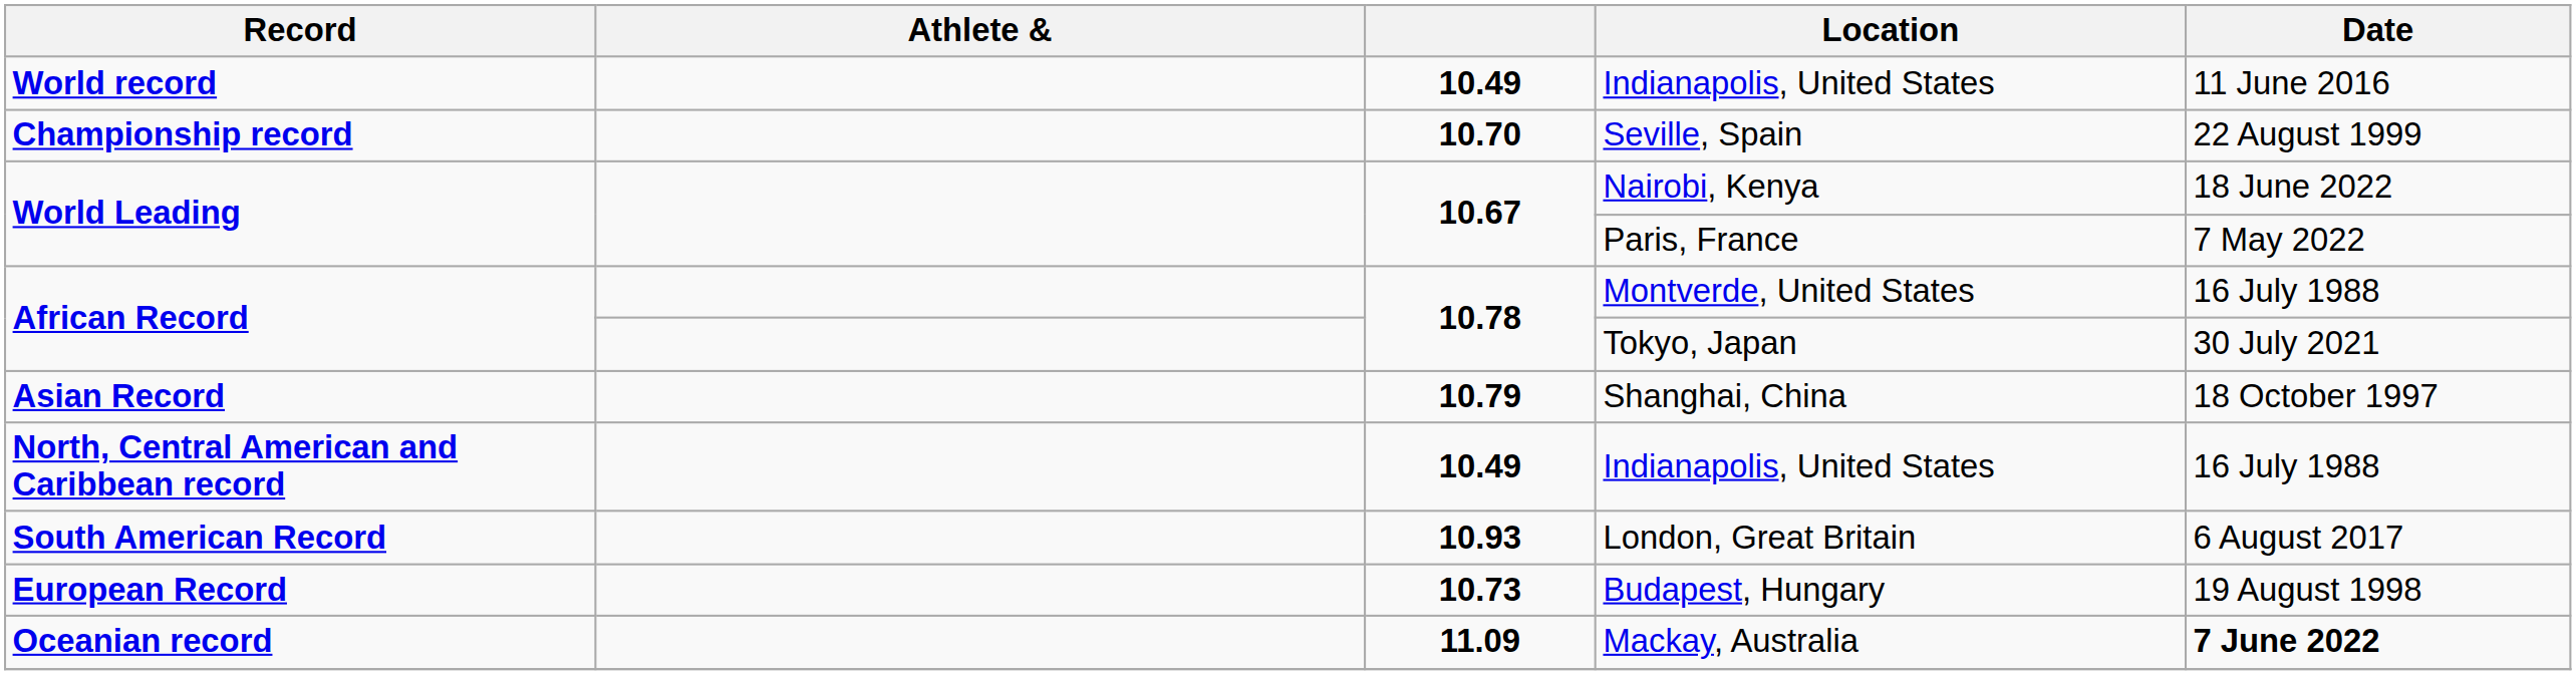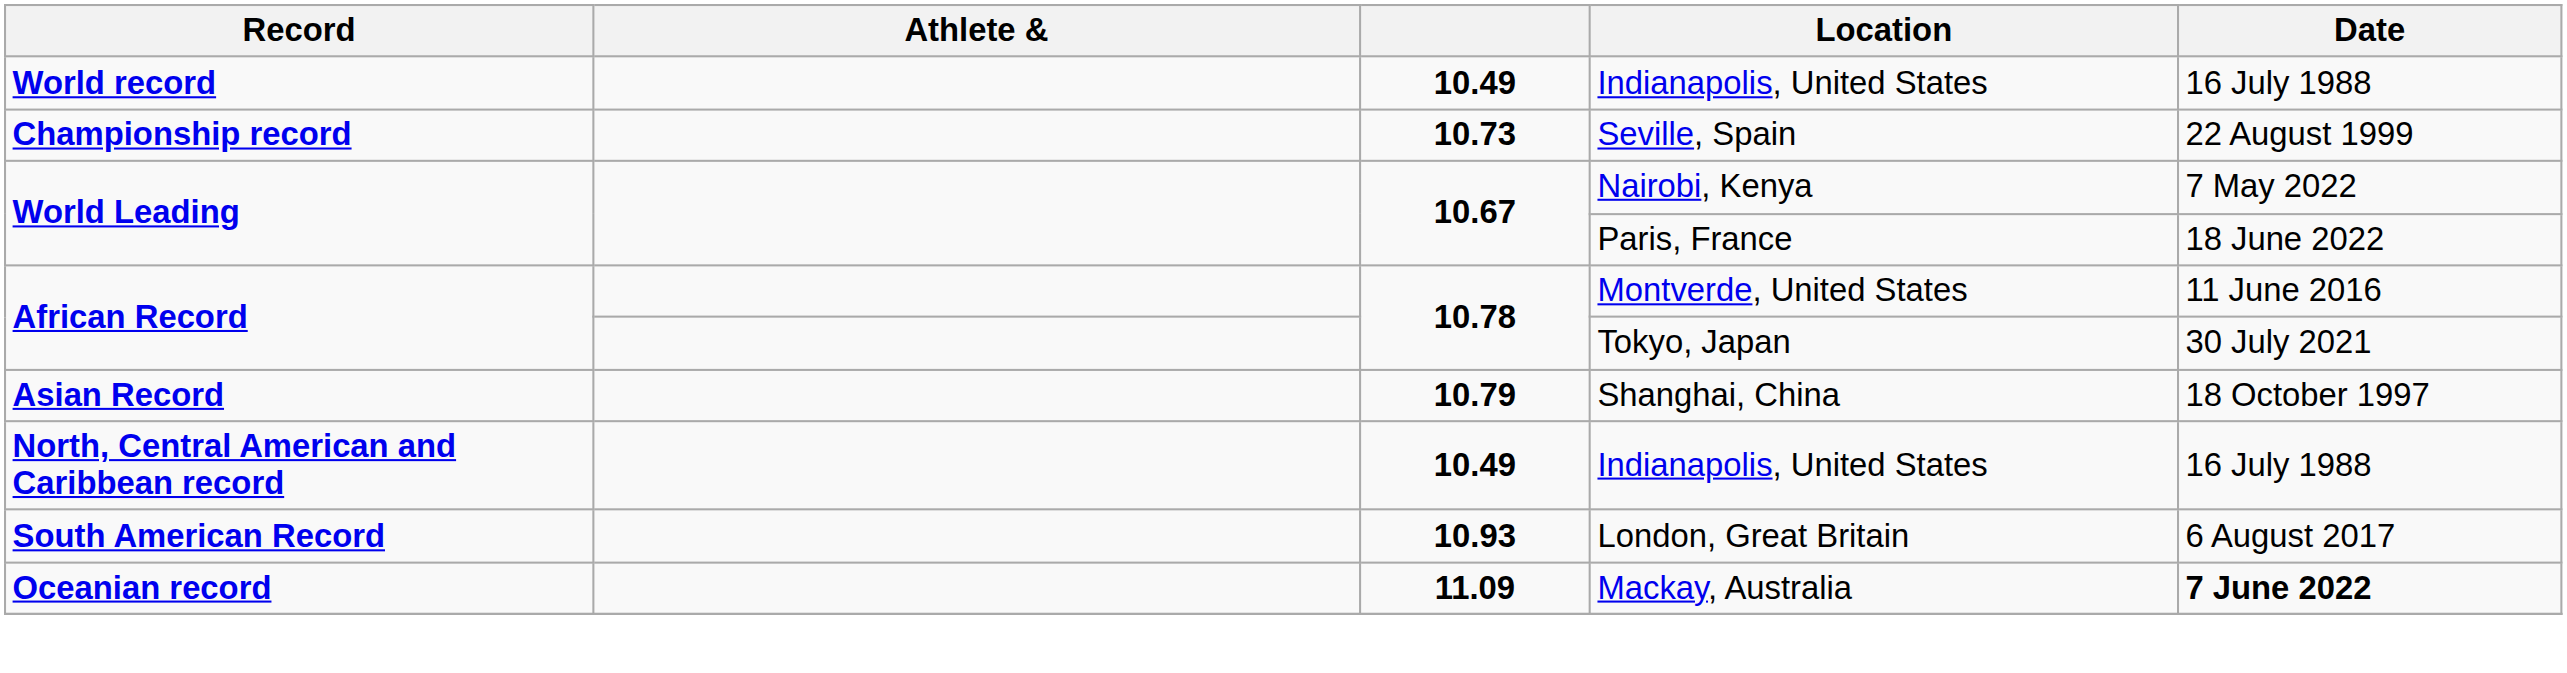World record / Indianapolis, United States | Date: 11 June 2016 -> 16 July 1988
Seville, Spain | column 3: 10.70 -> 10.73
Nairobi, Kenya | Date: 18 June 2022 -> 7 May 2022
Paris, France | Date: 7 May 2022 -> 18 June 2022
Montverde, United States | Date: 16 July 1988 -> 11 June 2016
- row: European Record | 10.73 | Budapest, Hungary | 19 August 1998
